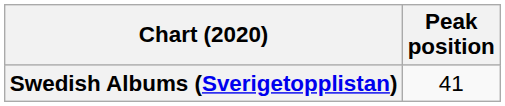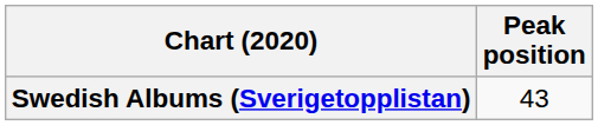Swedish Albums (Sverigetopplistan) | Peak position: 41 -> 43
